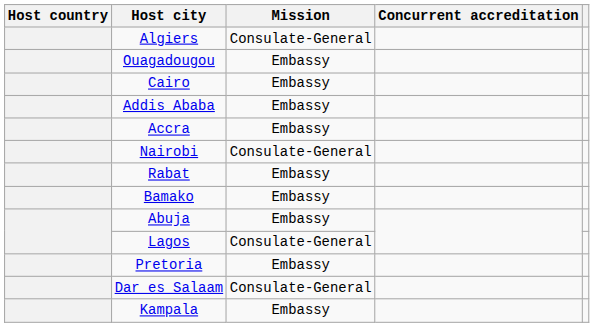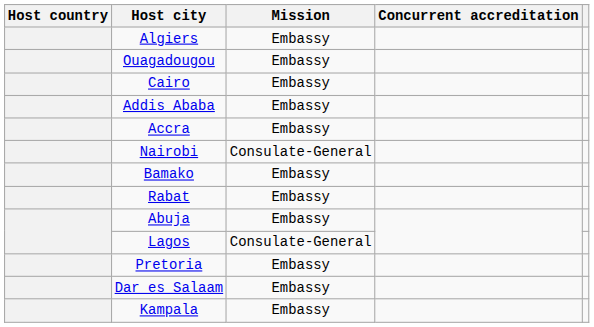Algiers | Mission: Consulate-General -> Embassy
rows swapped: Bamako <-> Rabat
Dar es Salaam | Mission: Consulate-General -> Embassy
